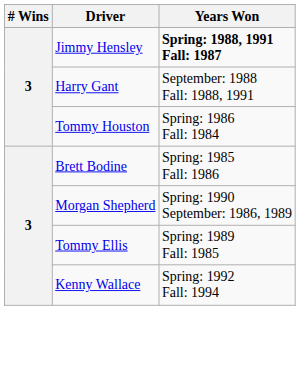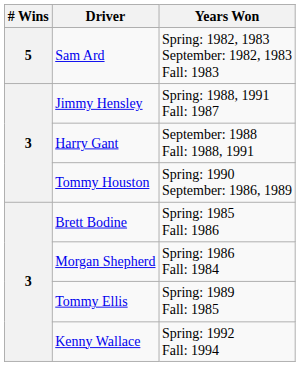+ row: 5 | Sam Ard | Spring: 1982, 1983 September: 1982, 1983 Fall: 1983
Jimmy Hensley | Years Won: bold -> normal
Tommy Houston | Years Won: Spring: 1986 Fall: 1984 -> Spring: 1990 September: 1986, 1989
Morgan Shepherd | Years Won: Spring: 1990 September: 1986, 1989 -> Spring: 1986 Fall: 1984
